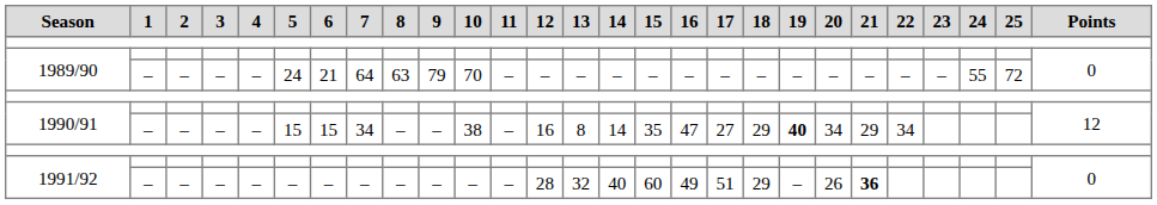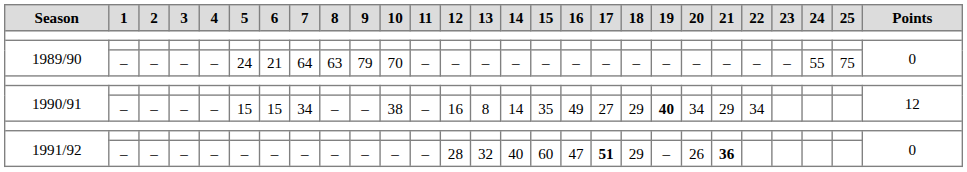1989/90 / – | 25: 72 -> 75
1990/91 / – | 16: 47 -> 49
1991/92 / – | 16: 49 -> 47
1991/92 / – | 17: normal -> bold
